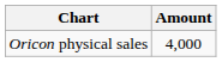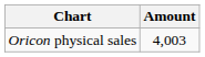Oricon physical sales | Amount: 4,000 -> 4,003
